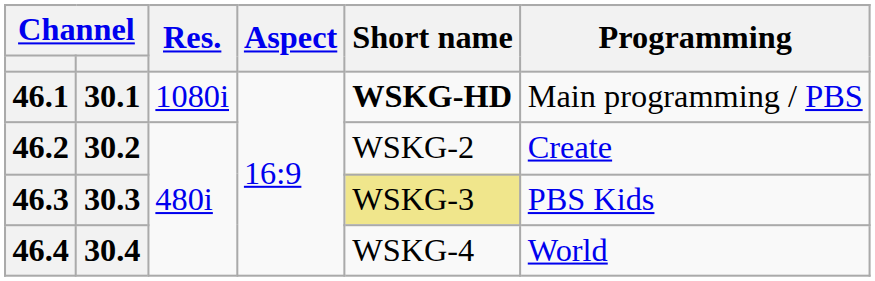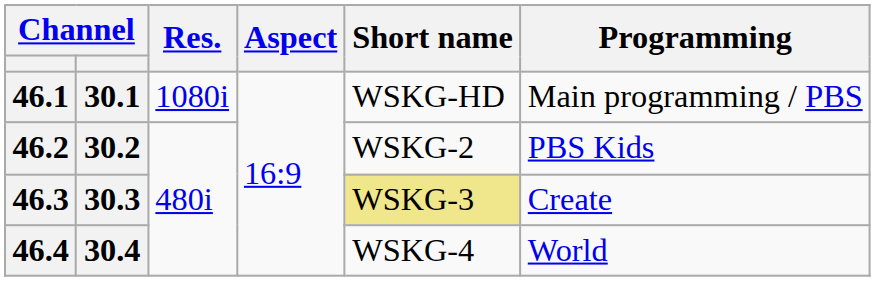46.1 | Short name: bold -> normal
46.2 | Programming: Create -> PBS Kids
46.3 | Programming: PBS Kids -> Create
